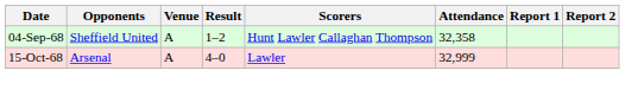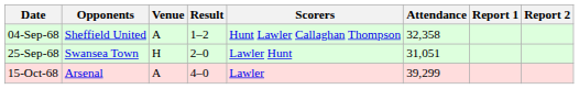+ row: 25-Sep-68 | Swansea Town | H | 2–0 | Lawler Hunt | 31,051
15-Oct-68 | Attendance: 32,999 -> 39,299
